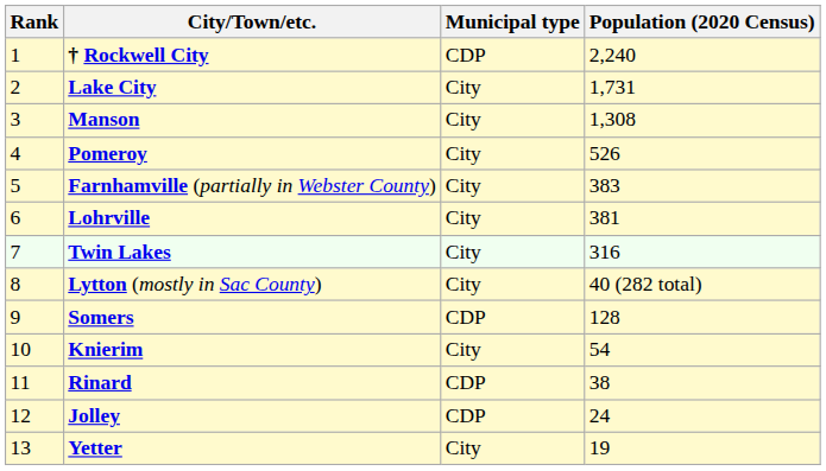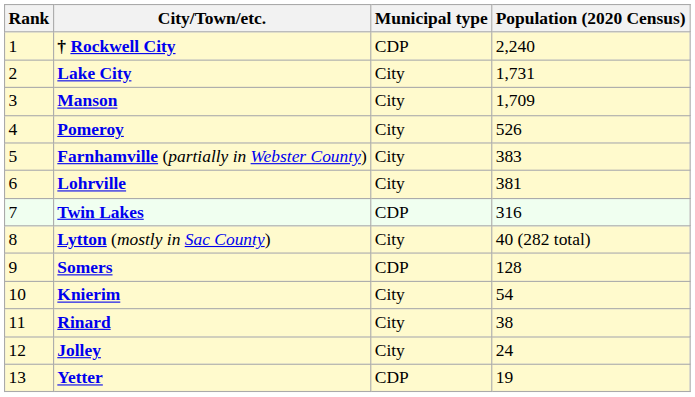Manson | Population (2020 Census): 1,308 -> 1,709
Twin Lakes | Municipal type: City -> CDP
Rinard | Municipal type: CDP -> City
Jolley | Municipal type: CDP -> City
Yetter | Municipal type: City -> CDP
